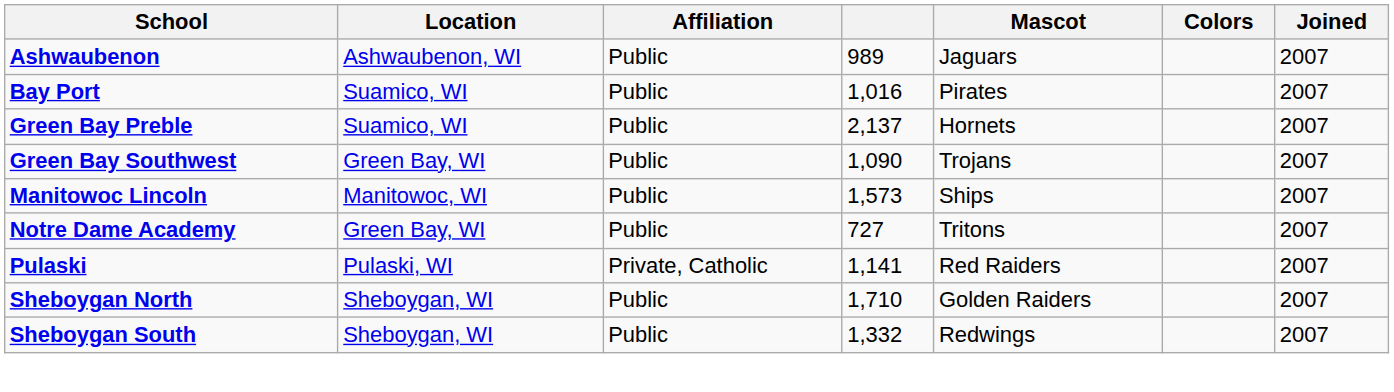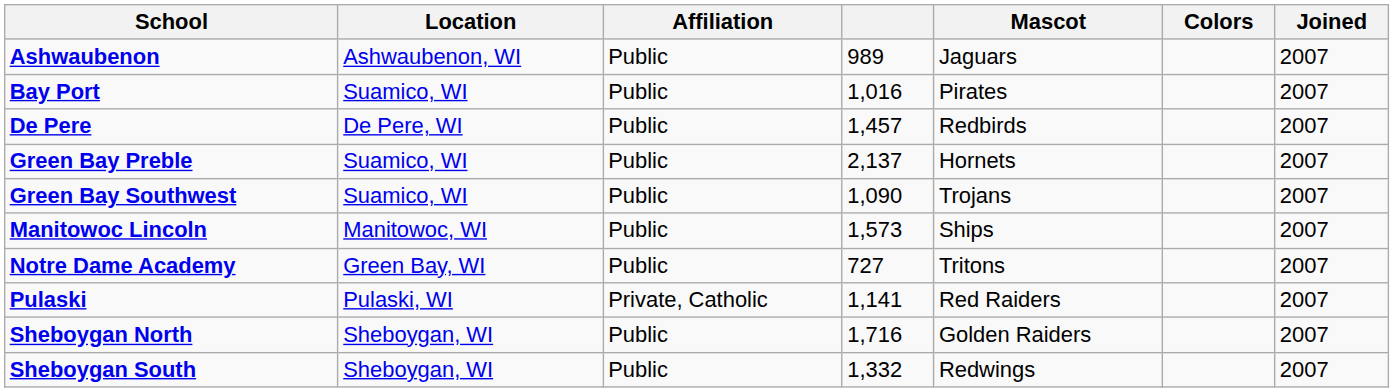+ row: De Pere | De Pere, WI | Public | 1,457 | Redbirds | 2007
Green Bay Southwest | Location: Green Bay, WI -> Suamico, WI
Sheboygan North | column 4: 1,710 -> 1,716
